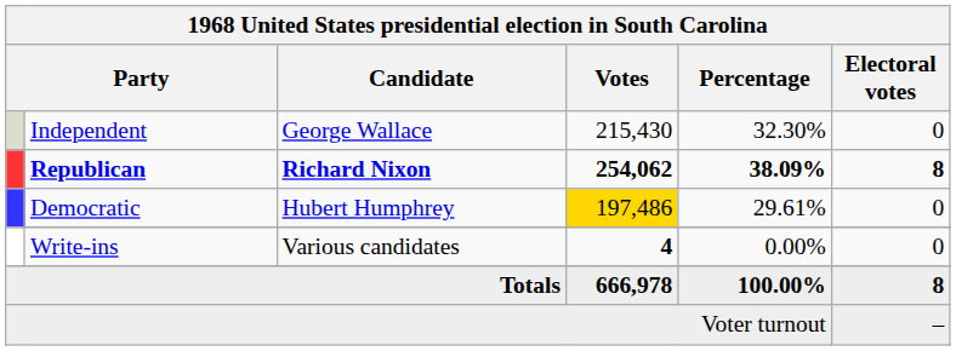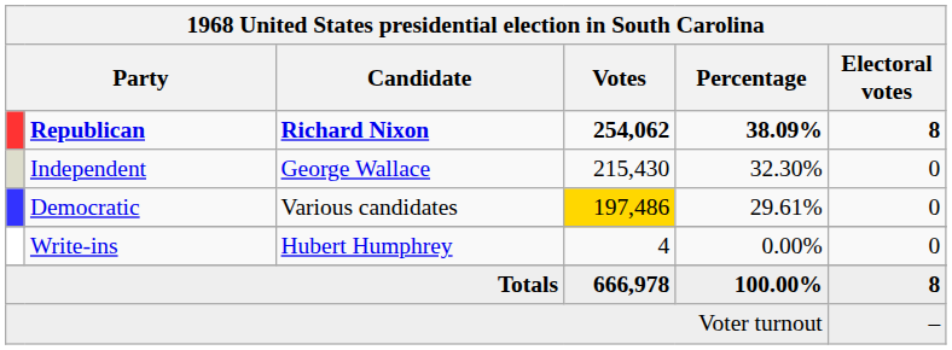rows swapped: Republican <-> Independent
Democratic | Candidate: Hubert Humphrey -> Various candidates
Write-ins | Candidate: Various candidates -> Hubert Humphrey
Write-ins | Votes: bold -> normal
